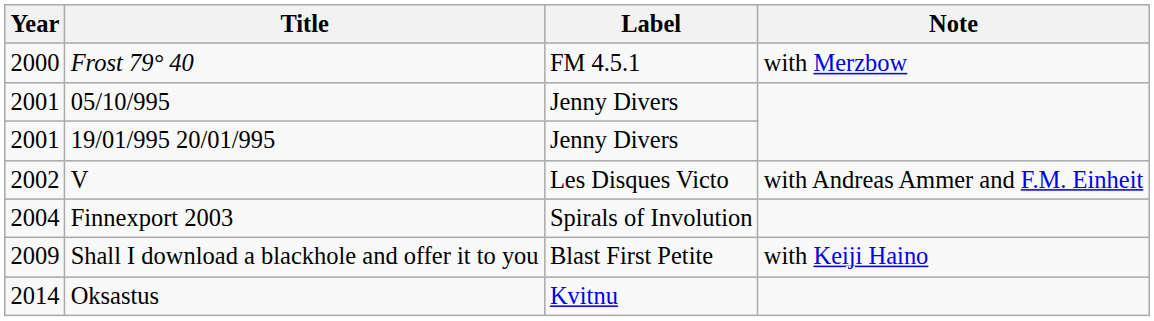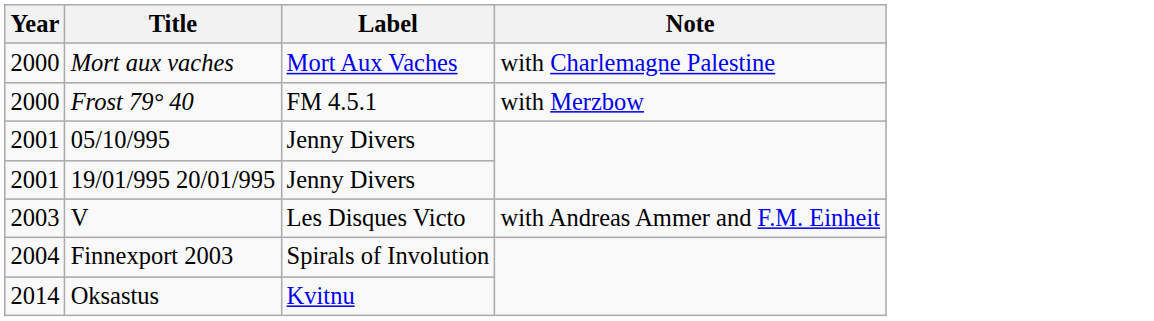+ row: 2000 | Mort aux vaches | Mort Aux Vaches | with Charlemagne Palestine
V | Year: 2002 -> 2003
- row: 2009 | Shall I download a blackhole and offer it to you | Blast First Petite | with Keiji Haino
